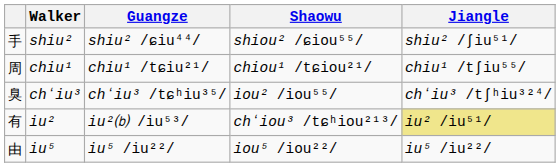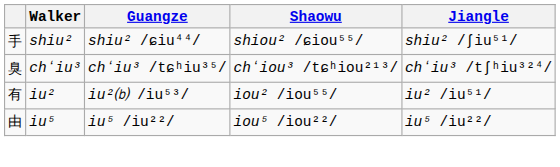- row: 周 | chiu¹ | chiu¹ /tɕiu²¹/ | chiou¹ /tɕiou²¹/ | chiu¹ /tʃiu⁵⁵/
chʻiu³ | Shaowu: iou² /iou⁵⁵/ -> chʻiou³ /tɕʰiou²¹³/
iu² | Shaowu: chʻiou³ /tɕʰiou²¹³/ -> iou² /iou⁵⁵/
iu² | Jiangle: khaki background -> no background
